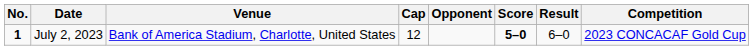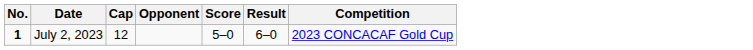- column: Venue | Bank of America Stadium, Charlotte, United States
July 2, 2023 | Score: bold -> normal
